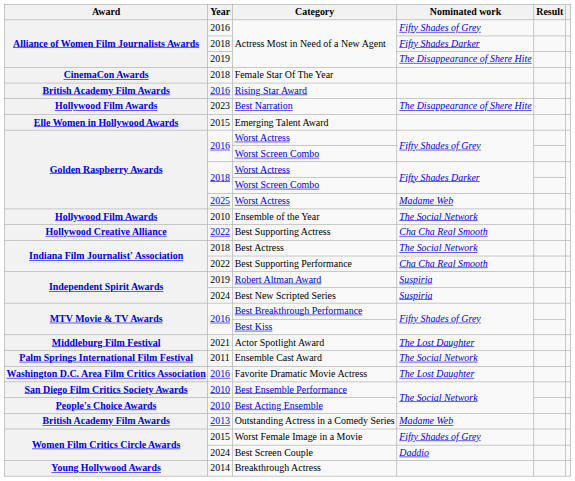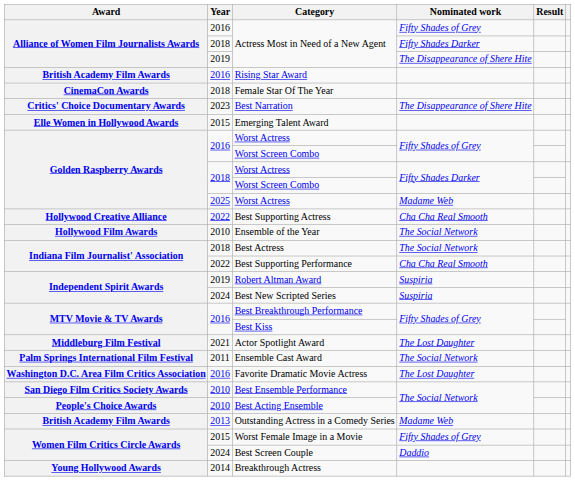rows swapped: Rising Star Award <-> Female Star Of The Year
Best Narration | Award: Hollywood Film Awards -> Critics' Choice Documentary Awards
rows swapped: Best Supporting Actress <-> Ensemble of the Year
